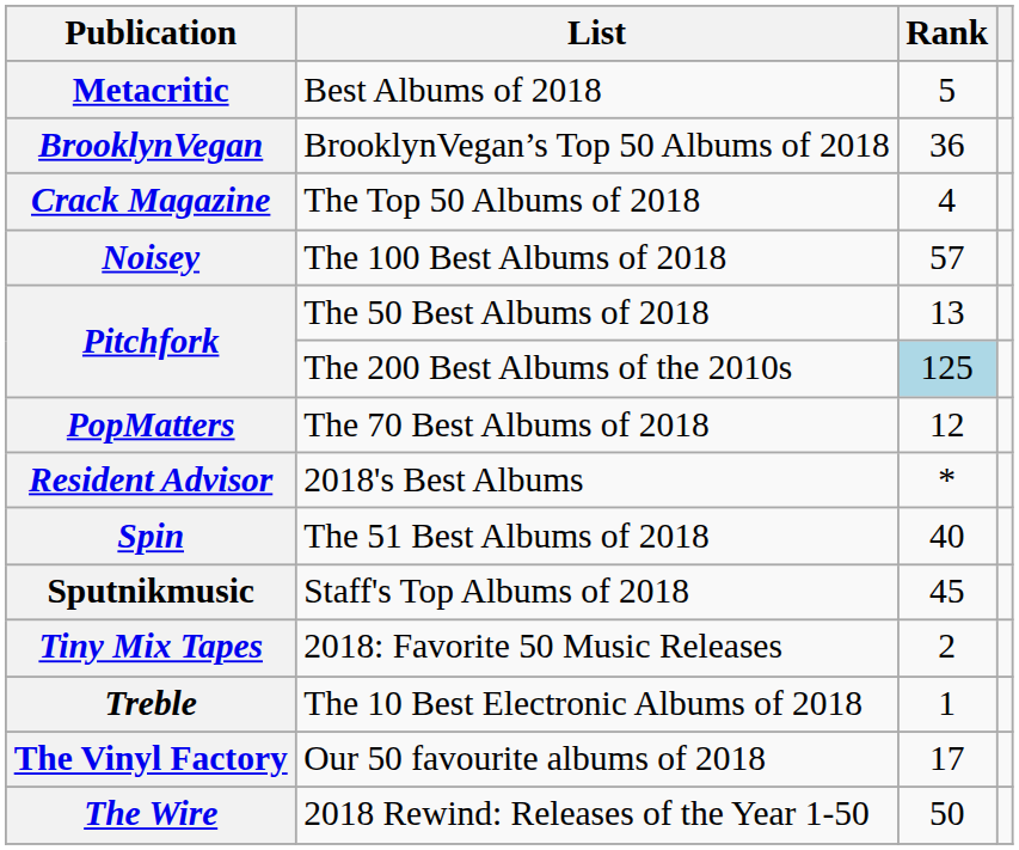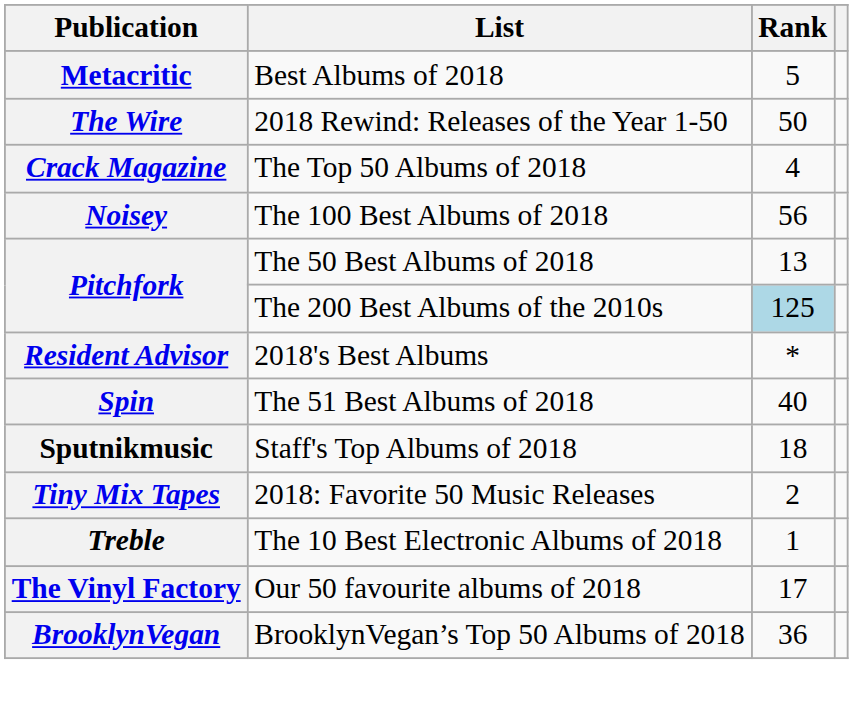rows swapped: BrooklynVegan <-> The Wire
Noisey | Rank: 57 -> 56
- row: PopMatters | The 70 Best Albums of 2018 | 12
Sputnikmusic | Rank: 45 -> 18
